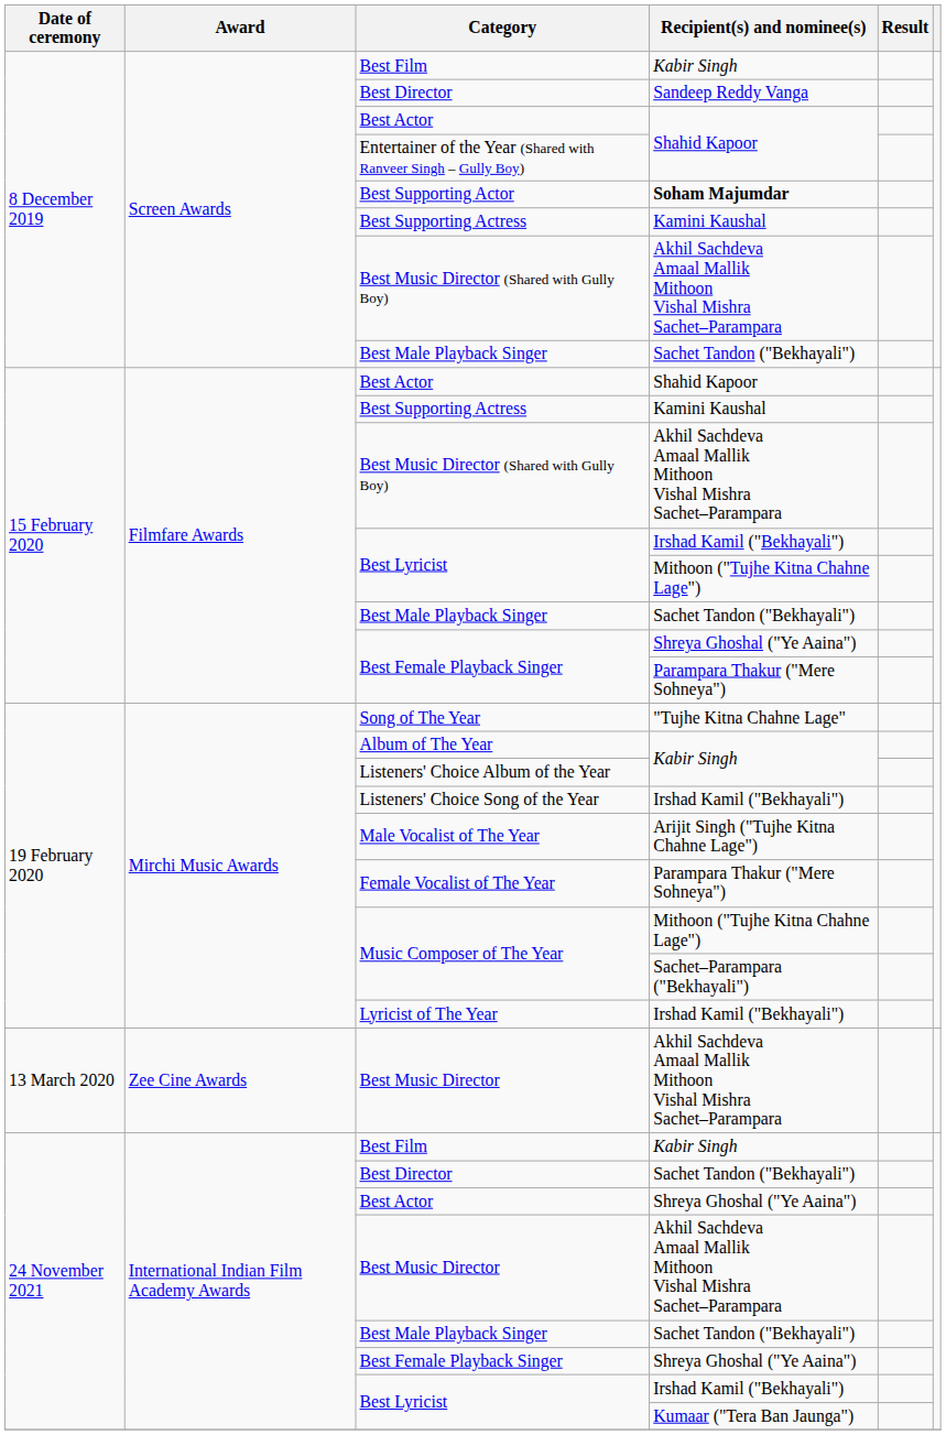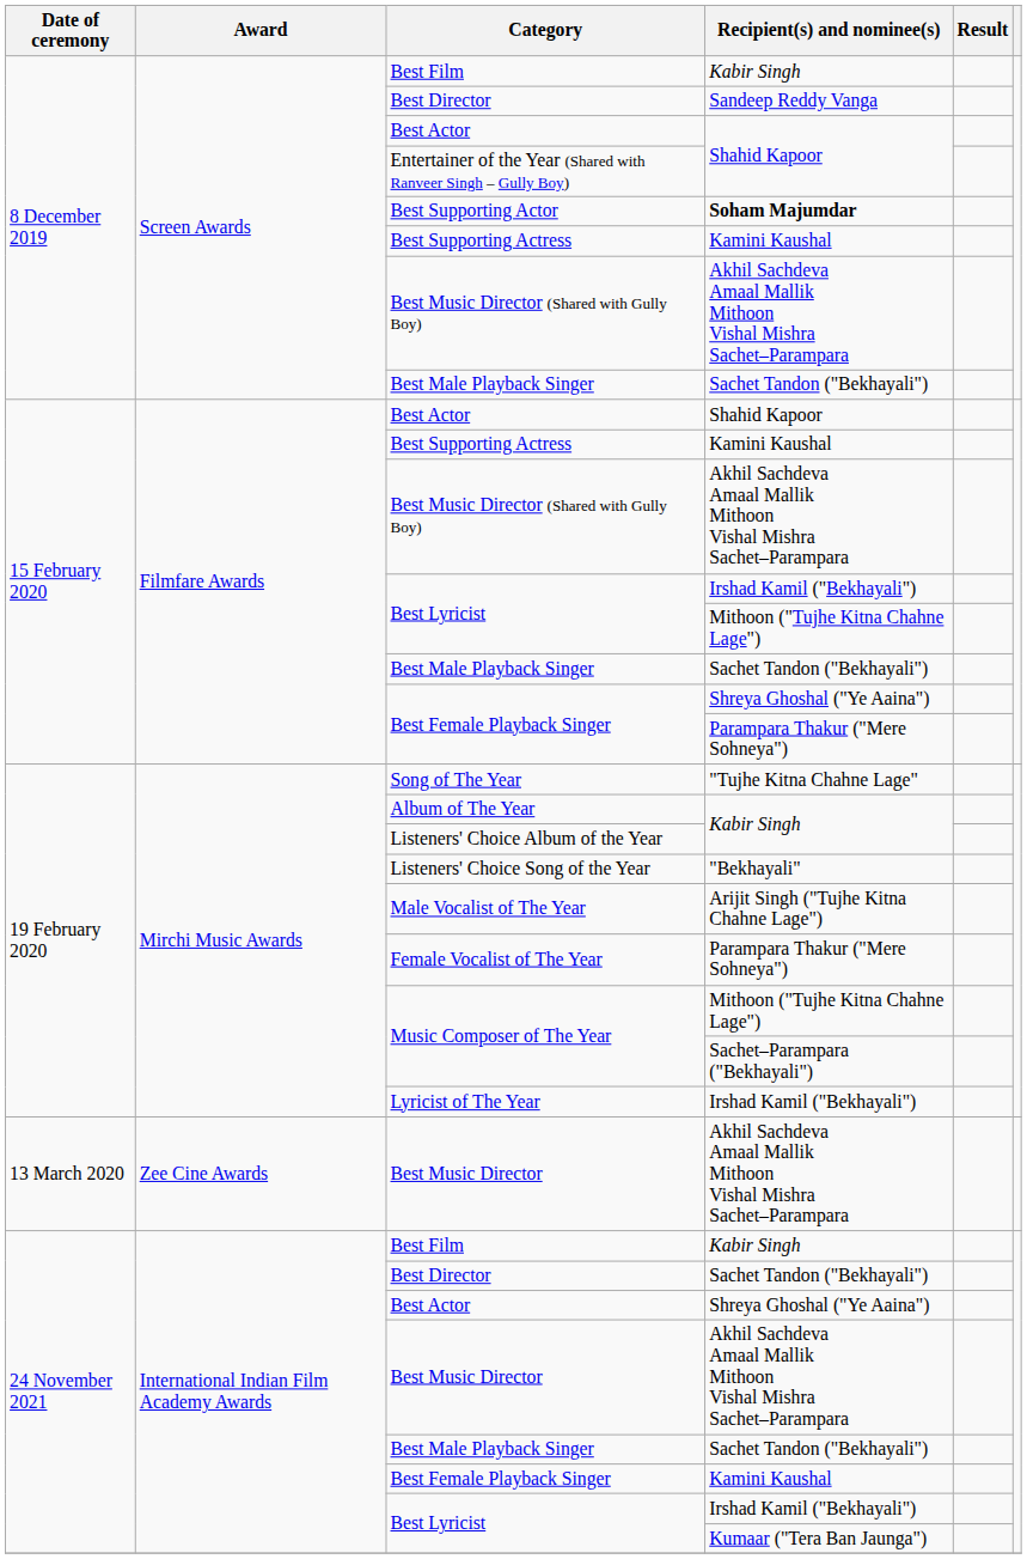Listeners' Choice Song of the Year | Recipient(s) and nominee(s): Irshad Kamil ("Bekhayali") -> "Bekhayali"
24 November 2021 / Best Female Playback Singer | Recipient(s) and nominee(s): Shreya Ghoshal ("Ye Aaina") -> Kamini Kaushal
